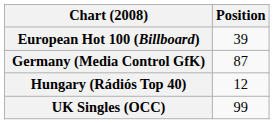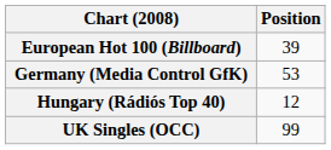Germany (Media Control GfK) | Position: 87 -> 53
